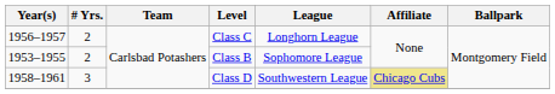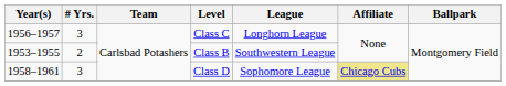Class C | # Yrs.: 2 -> 3
Class B | League: Sophomore League -> Southwestern League
Class D | League: Southwestern League -> Sophomore League
